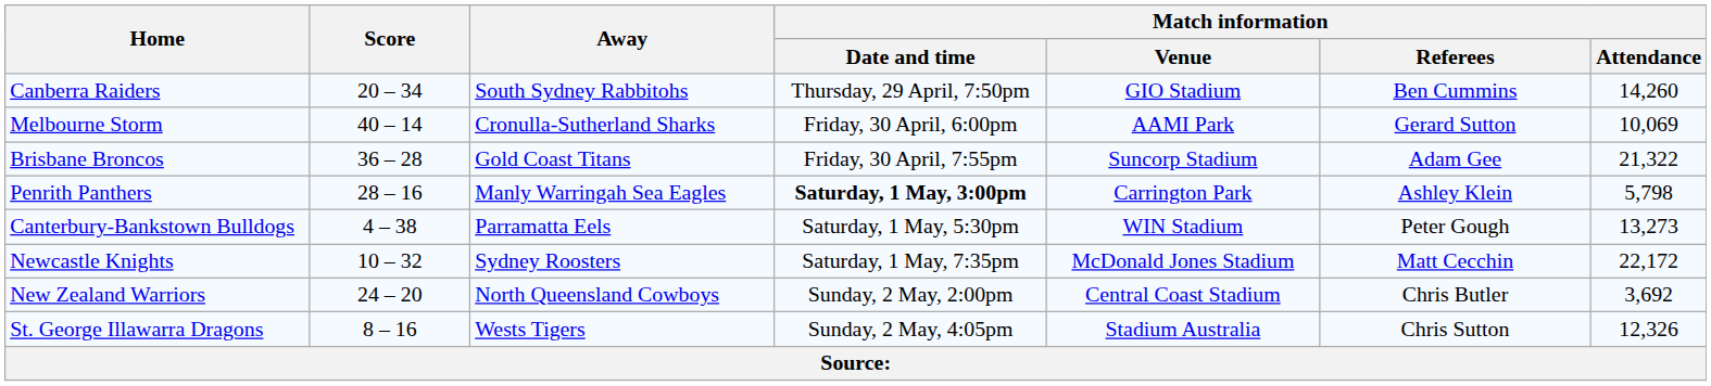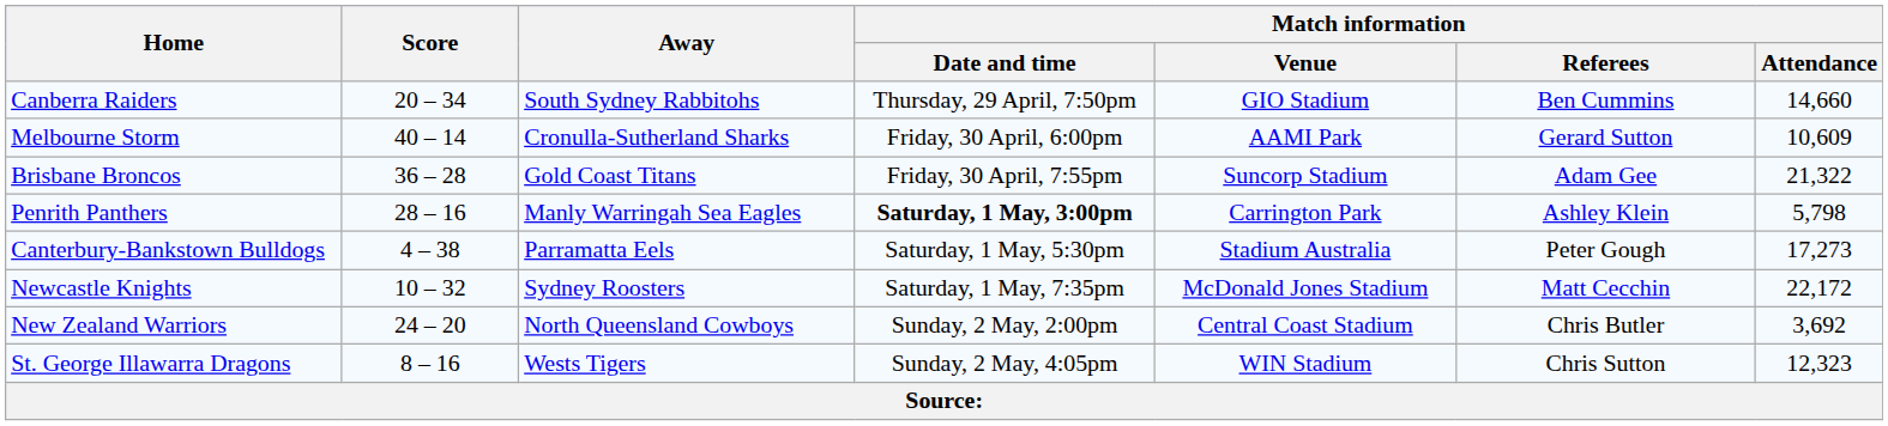Canberra Raiders | Match information / Attendance: 14,260 -> 14,660
Melbourne Storm | Match information / Attendance: 10,069 -> 10,609
Canterbury-Bankstown Bulldogs | Match information / Venue: WIN Stadium -> Stadium Australia
Canterbury-Bankstown Bulldogs | Match information / Attendance: 13,273 -> 17,273
St. George Illawarra Dragons | Match information / Venue: Stadium Australia -> WIN Stadium
St. George Illawarra Dragons | Match information / Attendance: 12,326 -> 12,323
